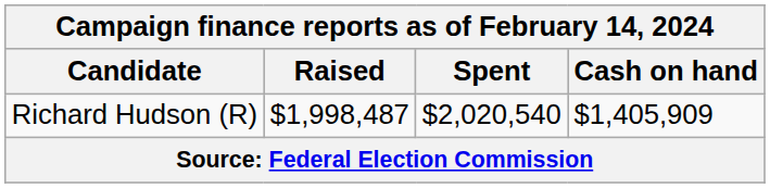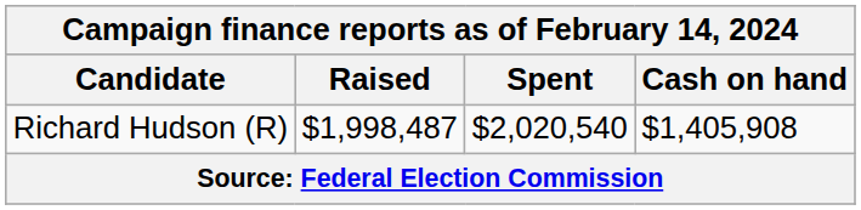Richard Hudson (R) | Cash on hand: $1,405,909 -> $1,405,908
